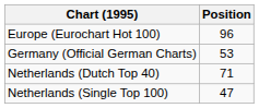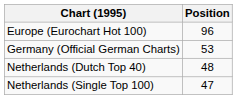Netherlands (Dutch Top 40) | Position: 71 -> 48
